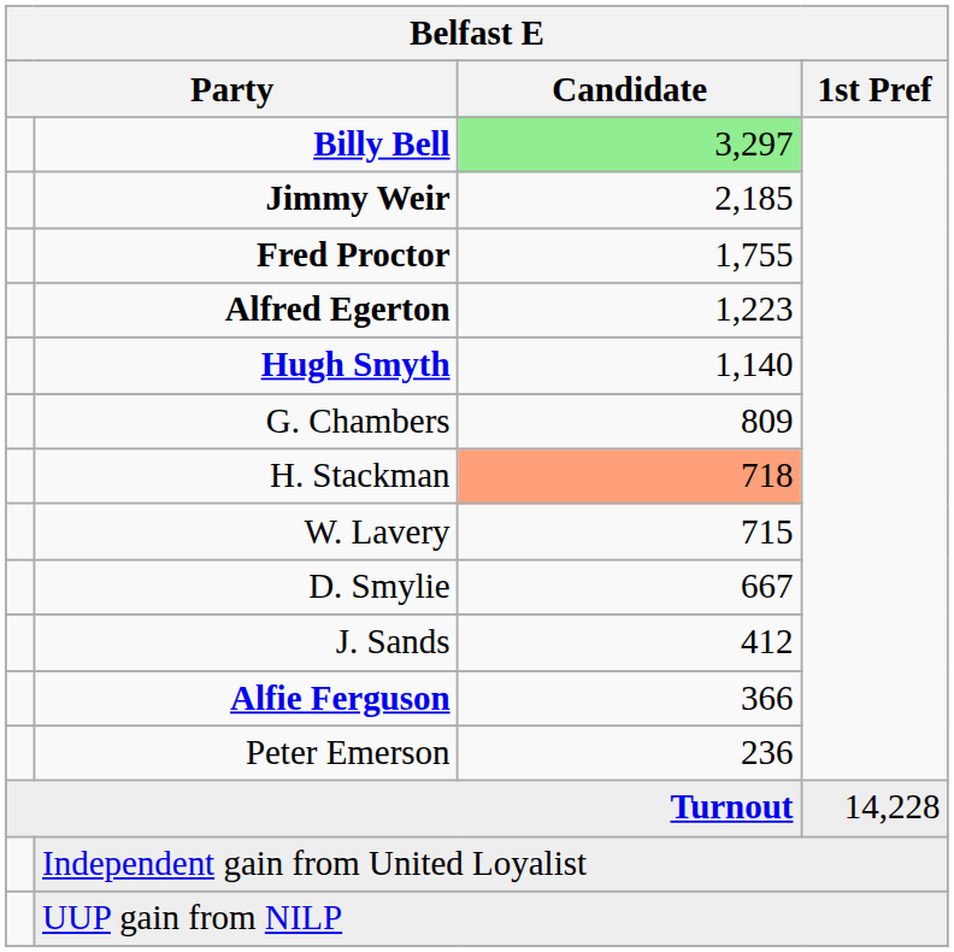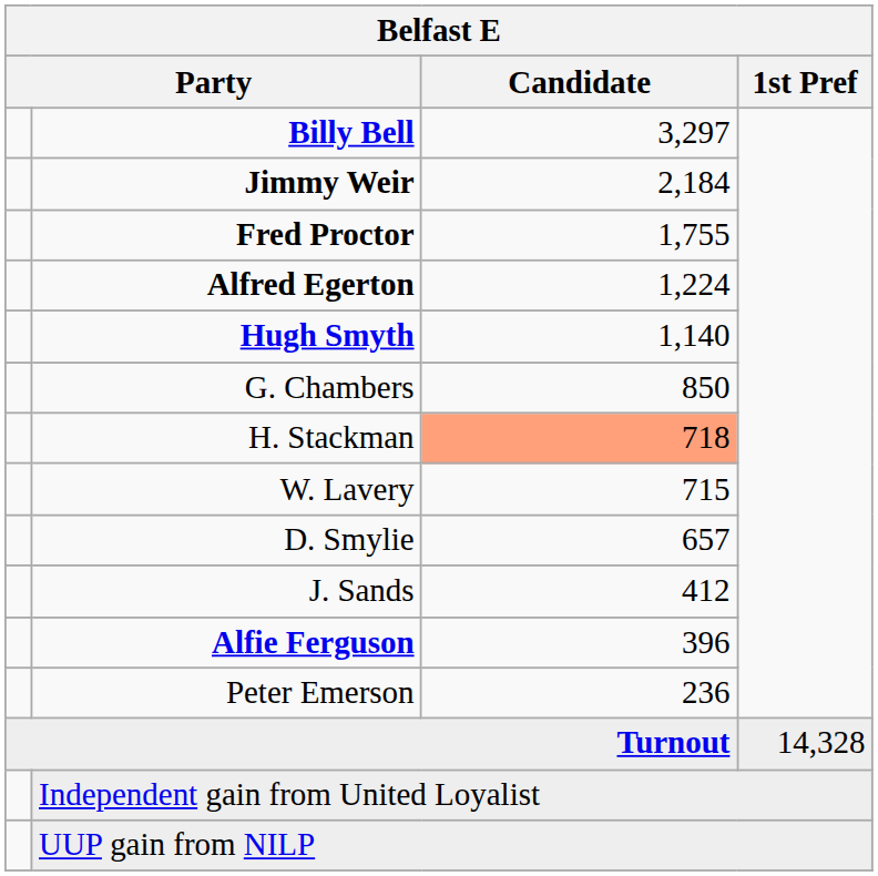Billy Bell | Candidate: lightgreen background -> no background
Jimmy Weir | Candidate: 2,185 -> 2,184
Alfred Egerton | Candidate: 1,223 -> 1,224
G. Chambers | Candidate: 809 -> 850
D. Smylie | Candidate: 667 -> 657
Alfie Ferguson | Candidate: 366 -> 396
Turnout | 1st Pref: 14,228 -> 14,328
